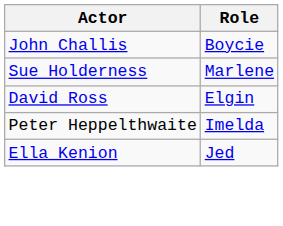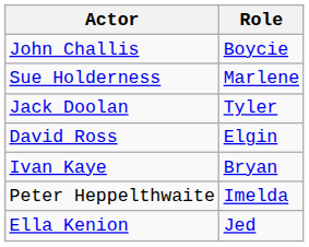+ row: Jack Doolan | Tyler
+ row: Ivan Kaye | Bryan
